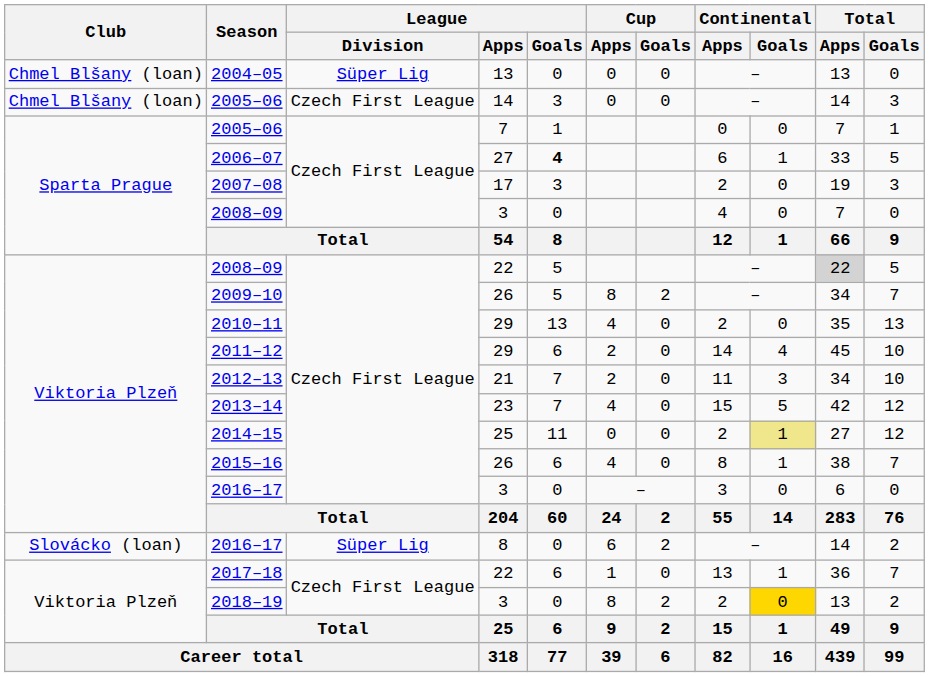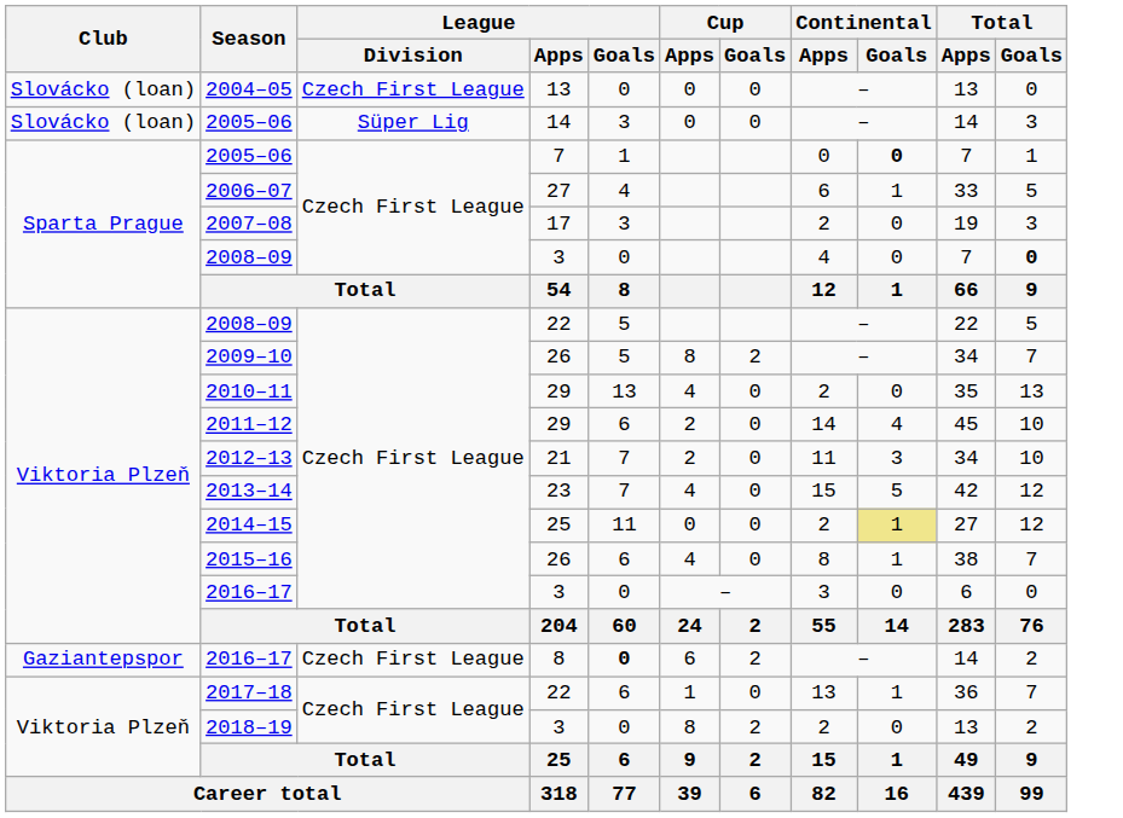2004–05 | Club: Chmel Blšany (loan) -> Slovácko (loan)
2004–05 | League / Division: Süper Lig -> Czech First League
2005–06 / 14 | Club: Chmel Blšany (loan) -> Slovácko (loan)
2005–06 / 14 | League / Division: Czech First League -> Süper Lig
2005–06 / 7 | Continental / Goals: normal -> bold
2006–07 | League / Goals: bold -> normal
2008–09 / 3 | Total / Goals: normal -> bold
2008–09 / 22 | Total / Apps: lightgrey background -> no background
2016–17 / 8 | Club: Slovácko (loan) -> Gaziantepspor
2016–17 / 8 | League / Division: Süper Lig -> Czech First League
2016–17 / 8 | League / Goals: normal -> bold
2018–19 | Continental / Goals: gold background -> no background
